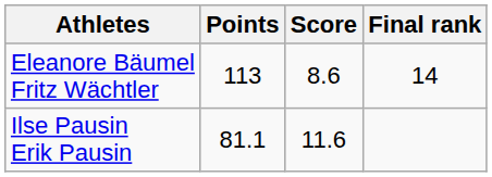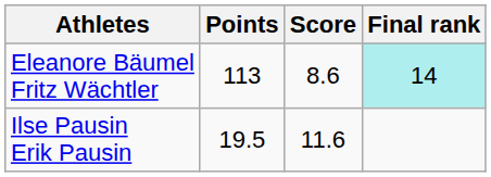Eleanore Bäumel Fritz Wächtler | Final rank: no background -> paleturquoise background
Ilse Pausin Erik Pausin | Points: 81.1 -> 19.5
